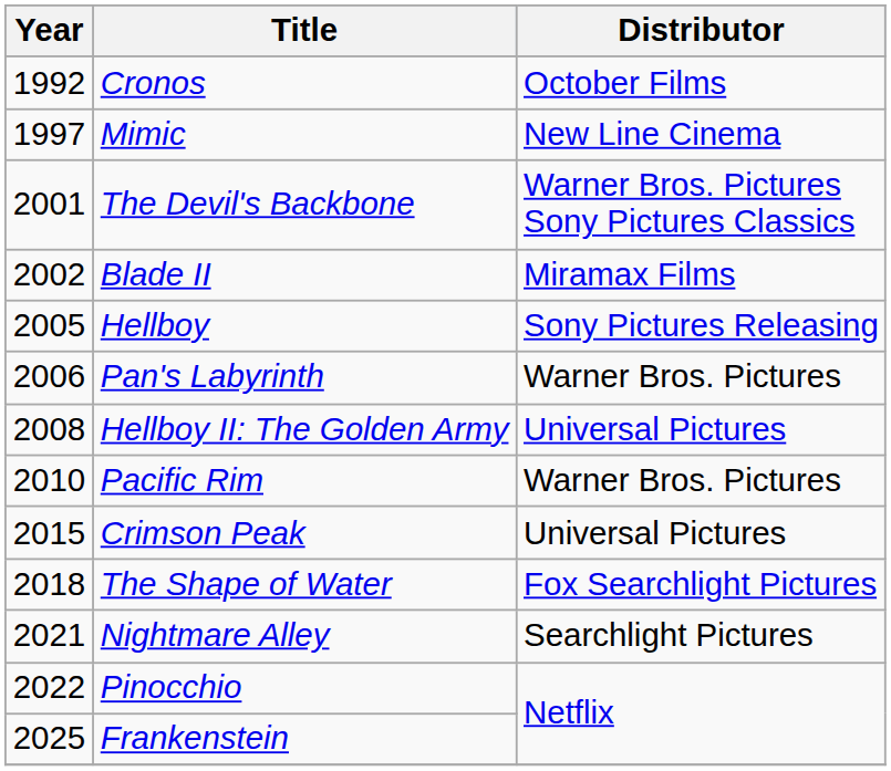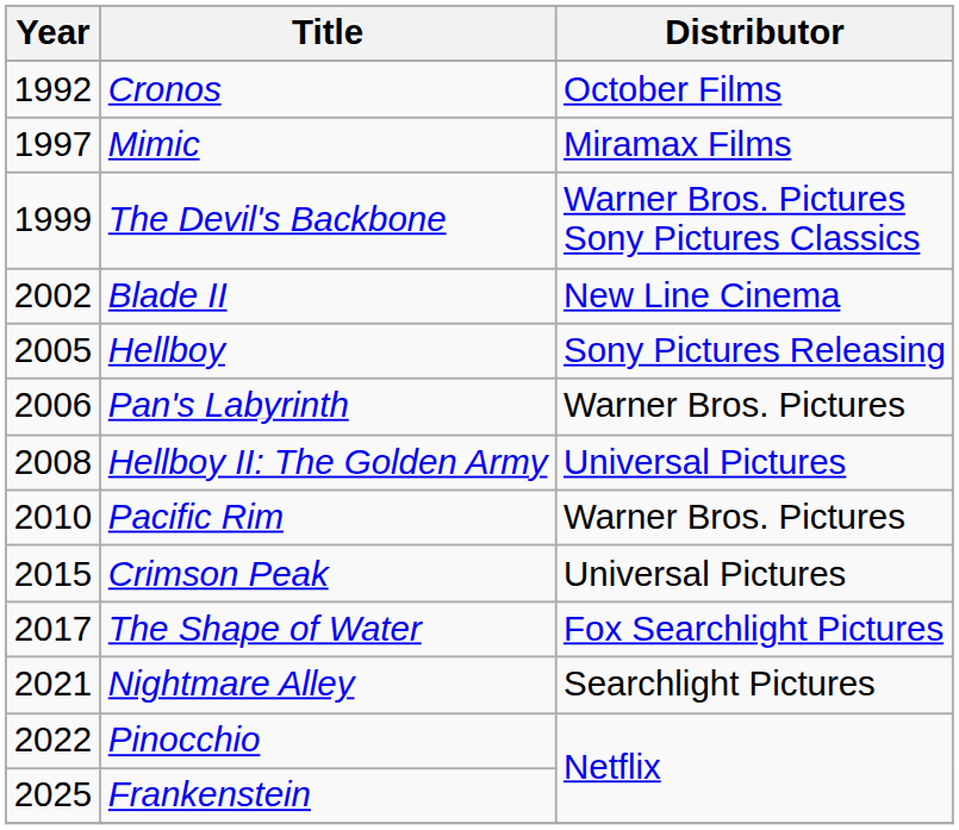Mimic | Distributor: New Line Cinema -> Miramax Films
The Devil's Backbone | Year: 2001 -> 1999
Blade II | Distributor: Miramax Films -> New Line Cinema
The Shape of Water | Year: 2018 -> 2017
